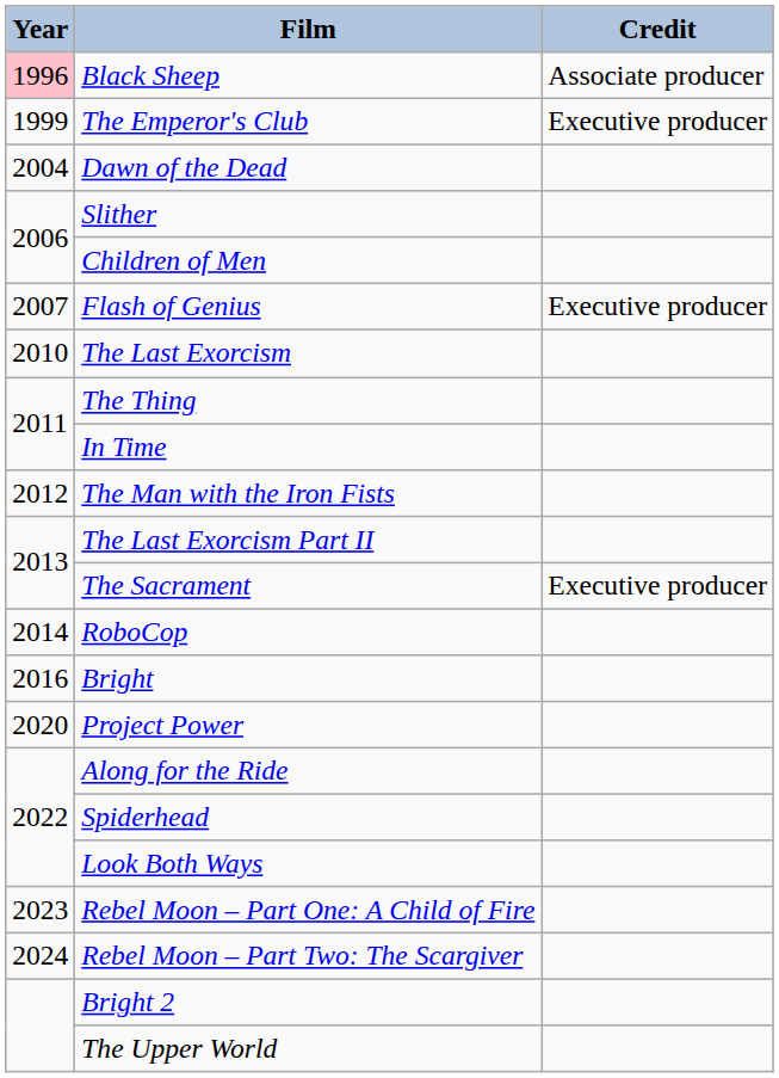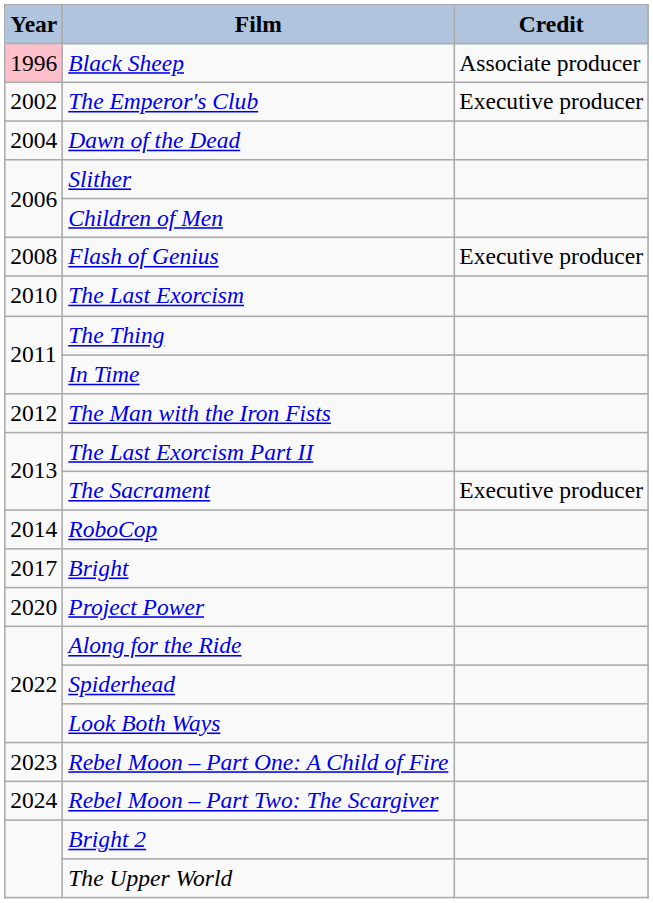The Emperor's Club | Year: 1999 -> 2002
Flash of Genius | Year: 2007 -> 2008
Bright | Year: 2016 -> 2017
